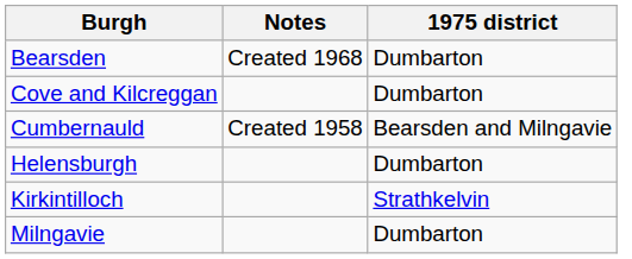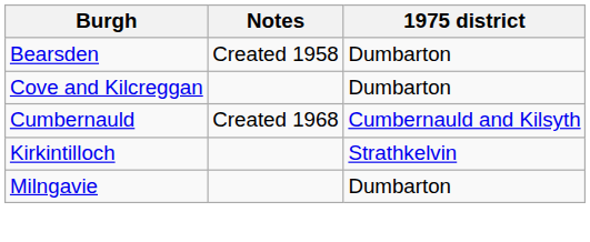Bearsden | Notes: Created 1968 -> Created 1958
Cumbernauld | Notes: Created 1958 -> Created 1968
Cumbernauld | 1975 district: Bearsden and Milngavie -> Cumbernauld and Kilsyth
- row: Helensburgh | Dumbarton
